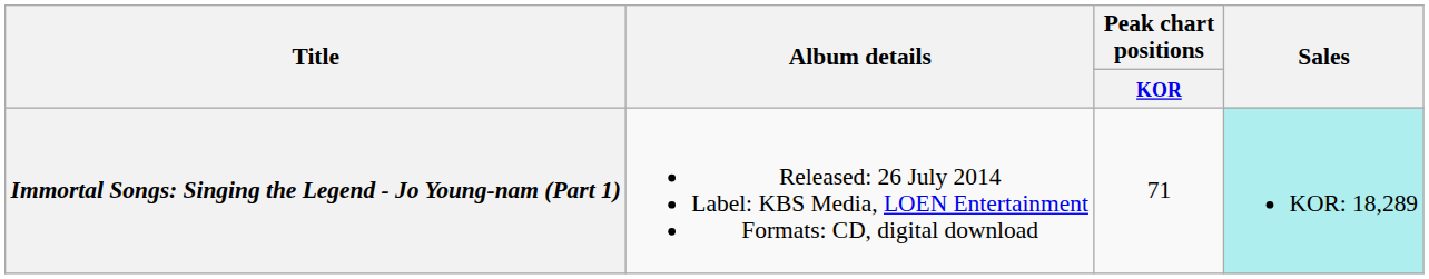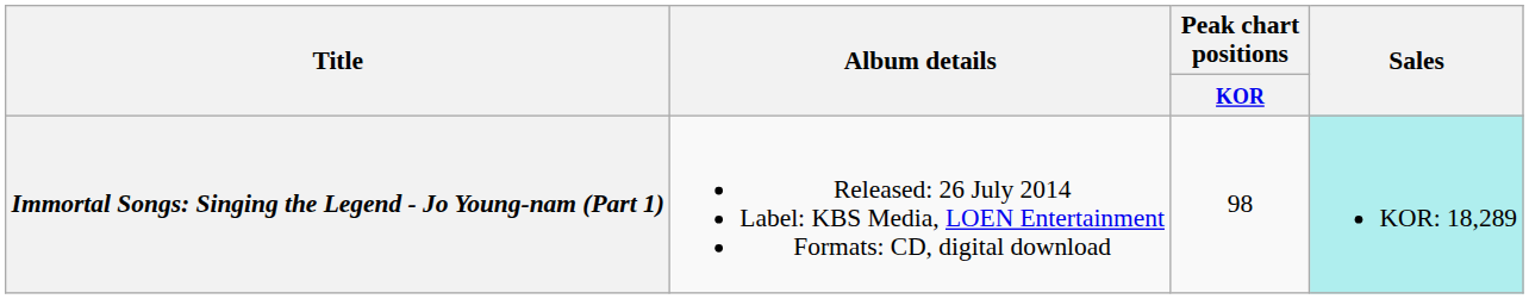Immortal Songs: Singing the Legend - Jo Young-nam (Part 1) | Peak chart positions / KOR: 71 -> 98
